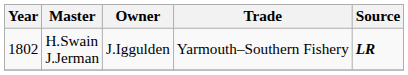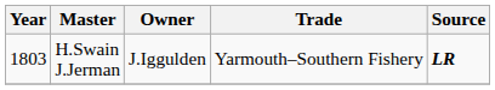H.Swain J.Jerman | Year: 1802 -> 1803
